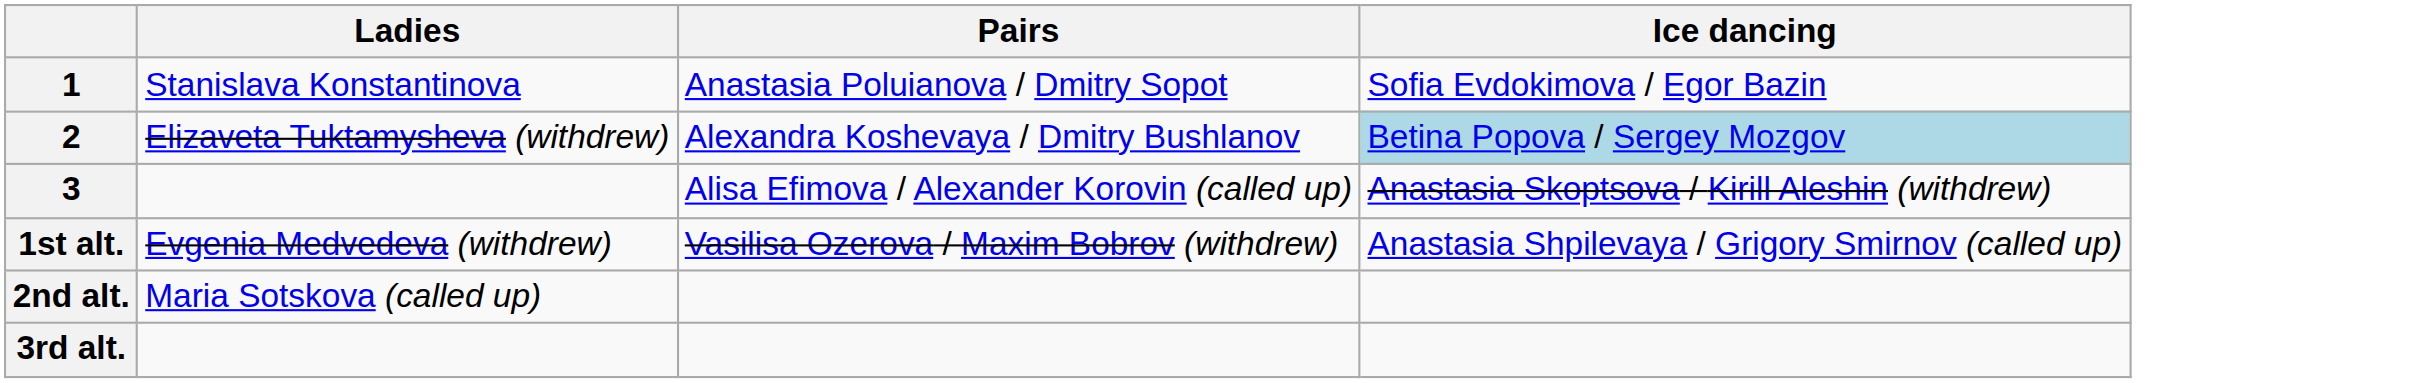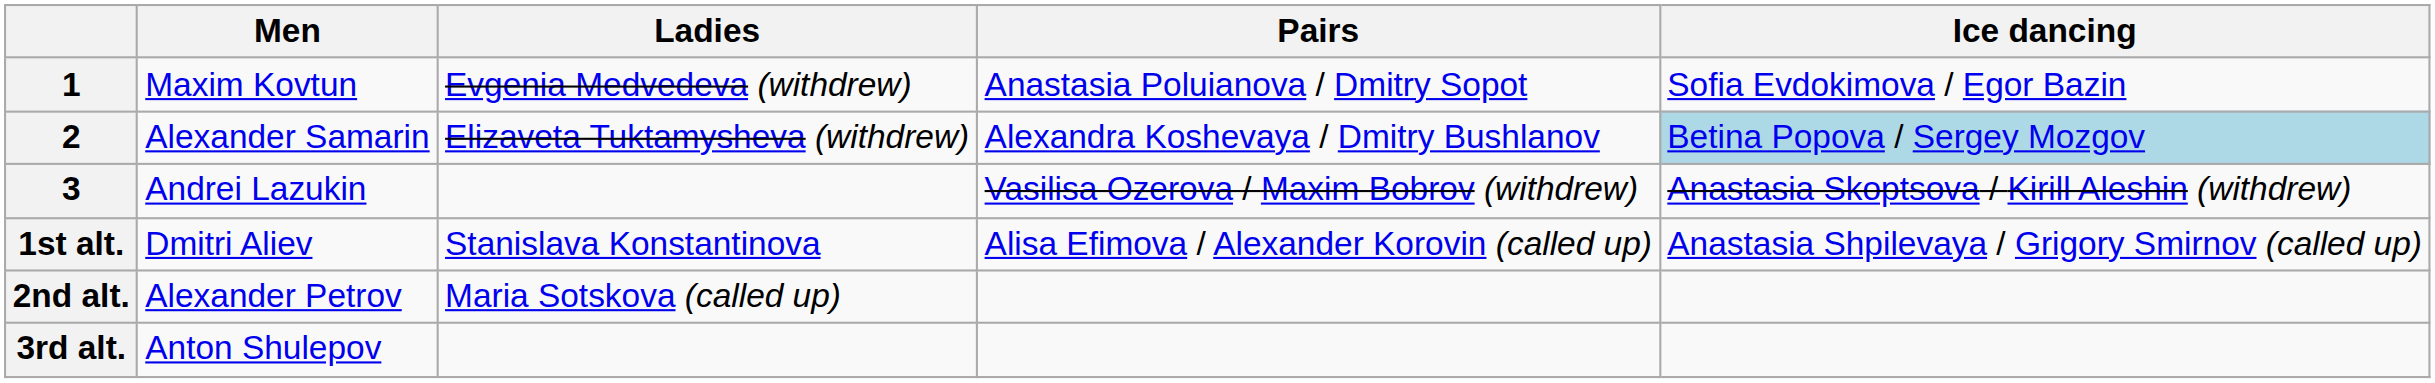+ column: Men | Maxim Kovtun | Alexander Samarin | Andrei Lazukin | Dmitri Aliev | Alexander Petrov | Anton Shulepov
1 | Ladies: Stanislava Konstantinova -> Evgenia Medvedeva (withdrew)
3 | Pairs: Alisa Efimova / Alexander Korovin (called up) -> Vasilisa Ozerova / Maxim Bobrov (withdrew)
1st alt. | Ladies: Evgenia Medvedeva (withdrew) -> Stanislava Konstantinova
1st alt. | Pairs: Vasilisa Ozerova / Maxim Bobrov (withdrew) -> Alisa Efimova / Alexander Korovin (called up)
